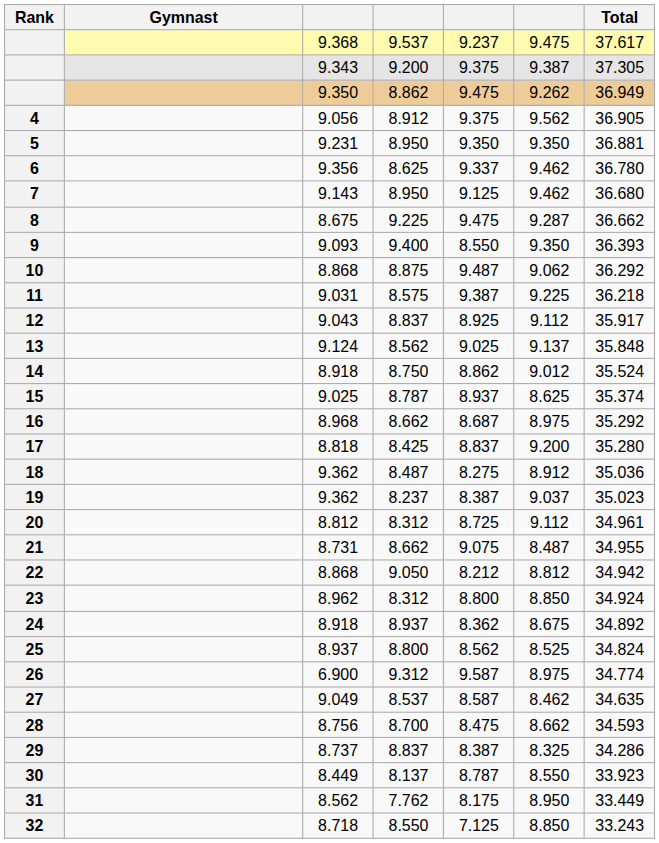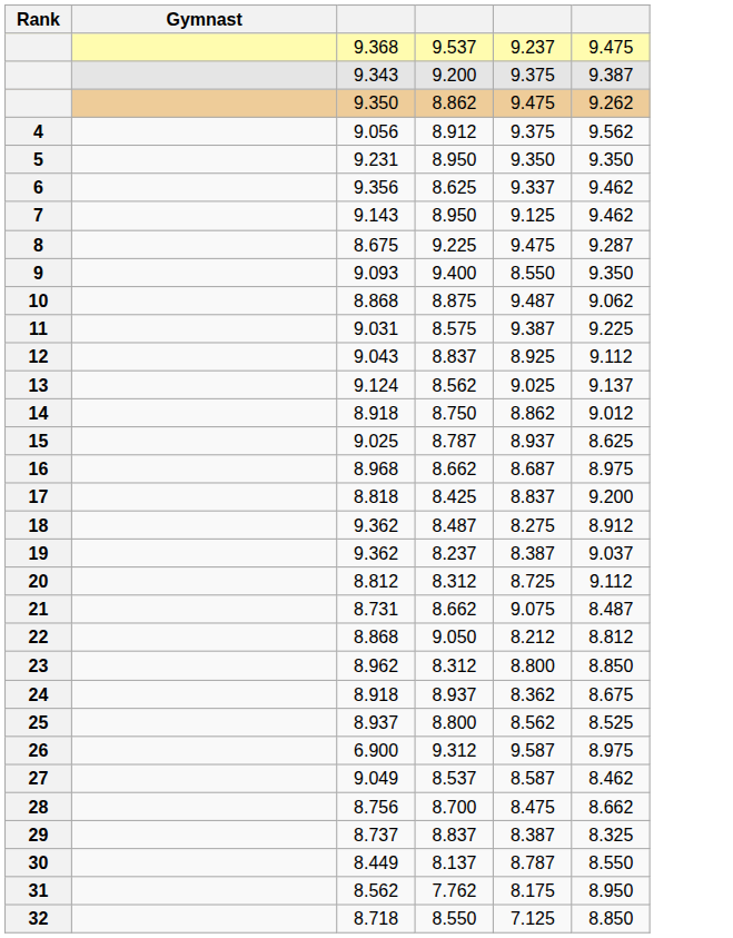- column: Total | 37.617 | 37.305 | 36.949 | 36.905 | 36.881 | 36.780 | 36.680 | 36.662 | 36.393 | 36.292 | 36.218 | 35.917 | 35.848 | 35.524 | 35.374 | 35.292 | 35.280 | 35.036 | 35.023 | 34.961 | 34.955 | 34.942 | 34.924 | 34.892 | 34.824 | 34.774 | 34.635 | 34.593 | 34.286 | 33.923 | 33.449 | 33.243
